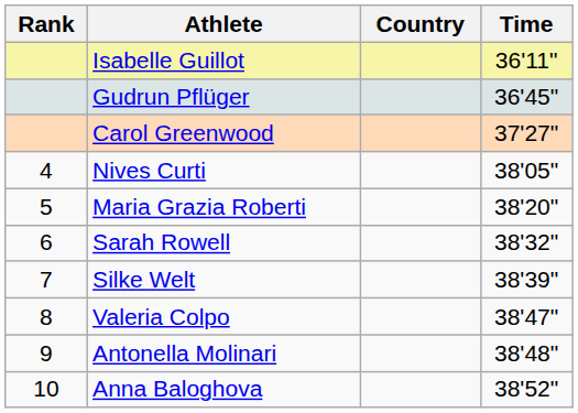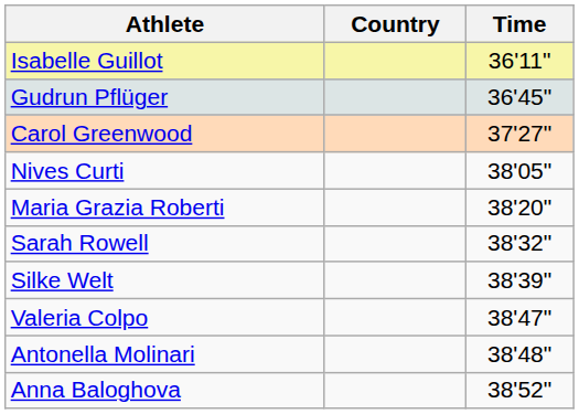- column: Rank | 4 | 5 | 6 | 7 | 8 | 9 | 10
